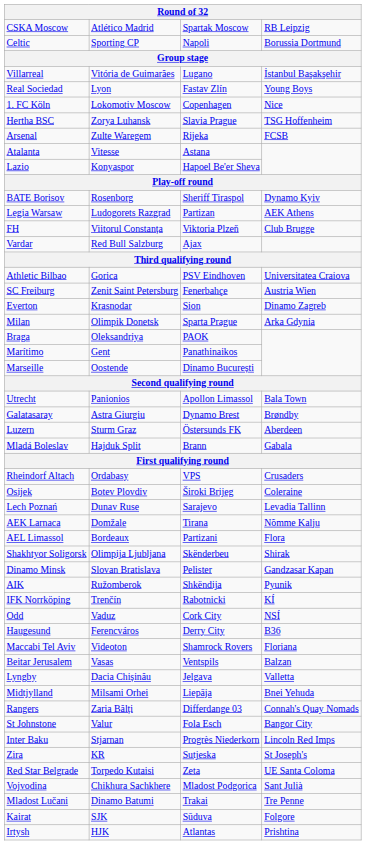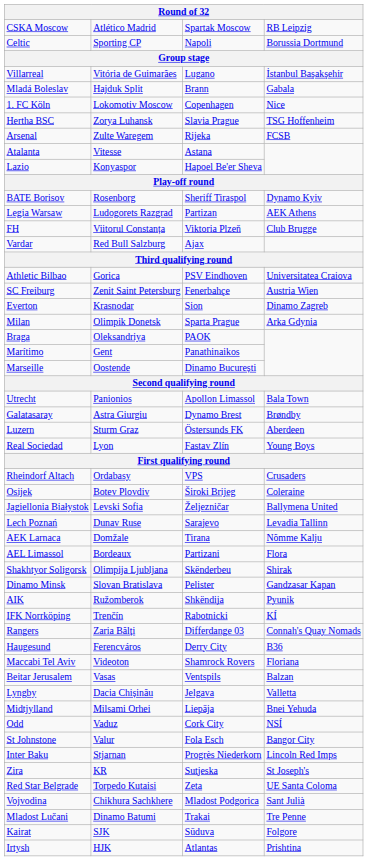rows swapped: Real Sociedad <-> Mladá Boleslav
+ row: Jagiellonia Białystok | Levski Sofia | Željezničar | Ballymena United
rows swapped: Odd <-> Rangers
